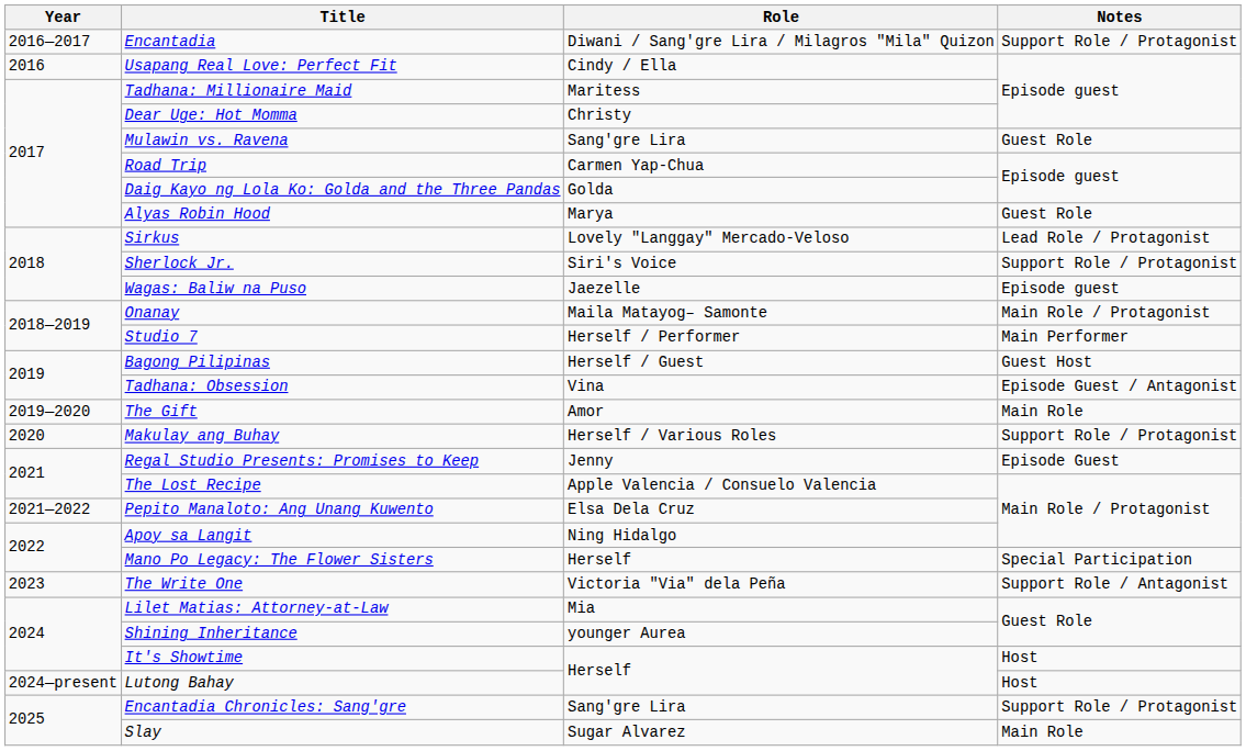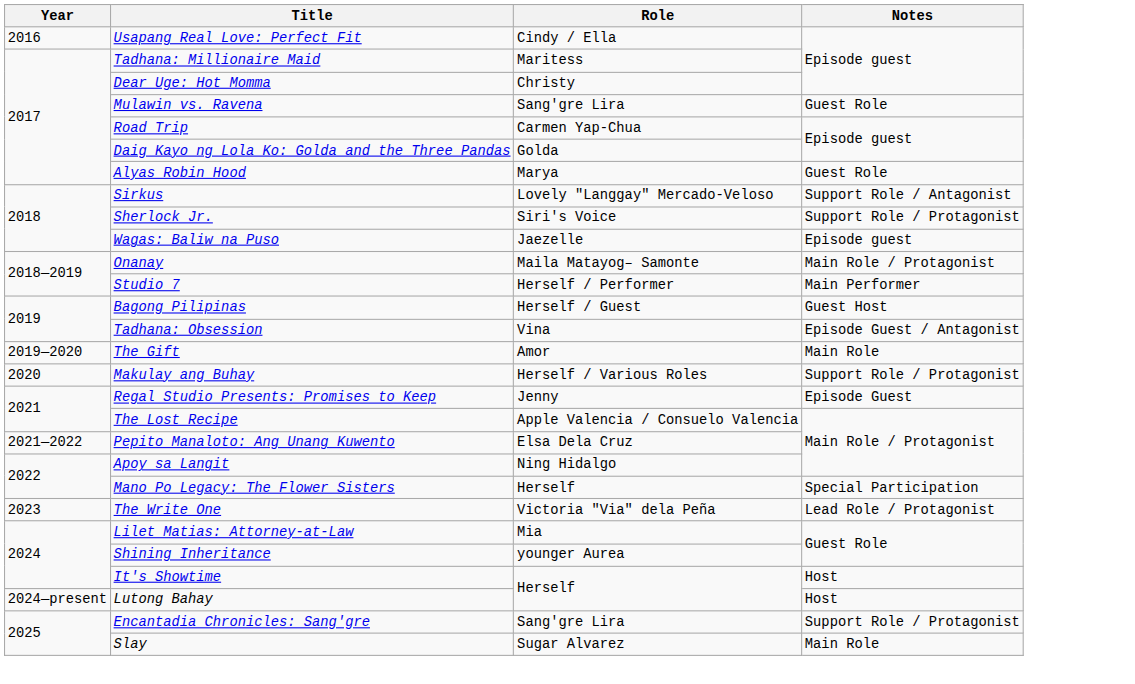- row: 2016—2017 | Encantadia | Diwani / Sang'gre Lira / Milagros "Mila" Quizon | Support Role / Protagonist
Sirkus | Notes: Lead Role / Protagonist -> Support Role / Antagonist
The Write One | Notes: Support Role / Antagonist -> Lead Role / Protagonist
